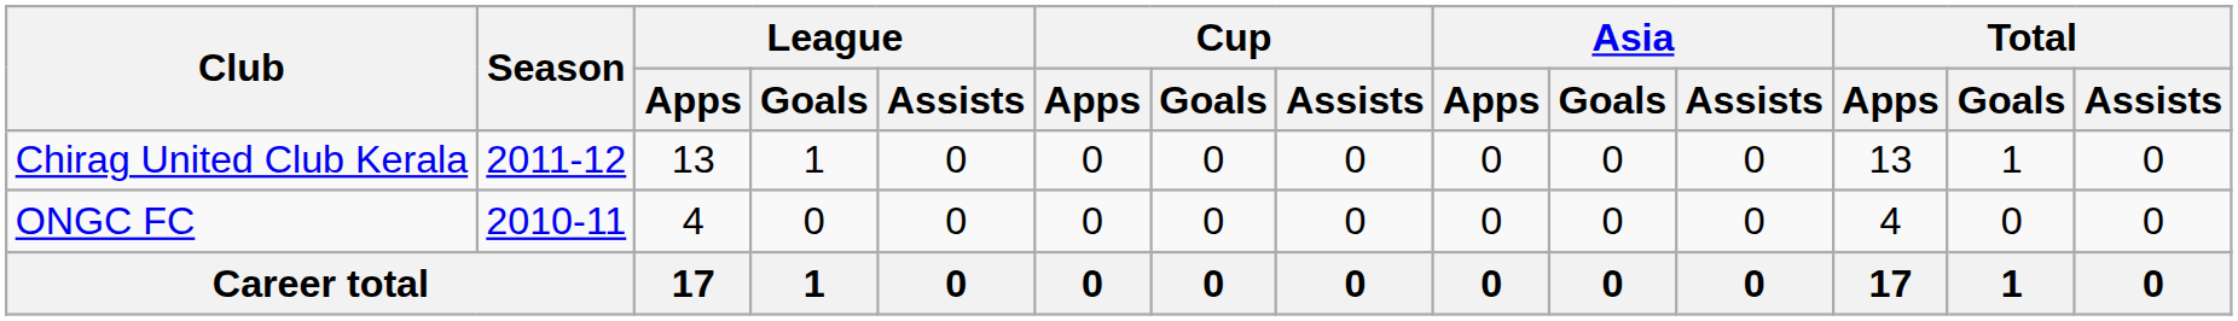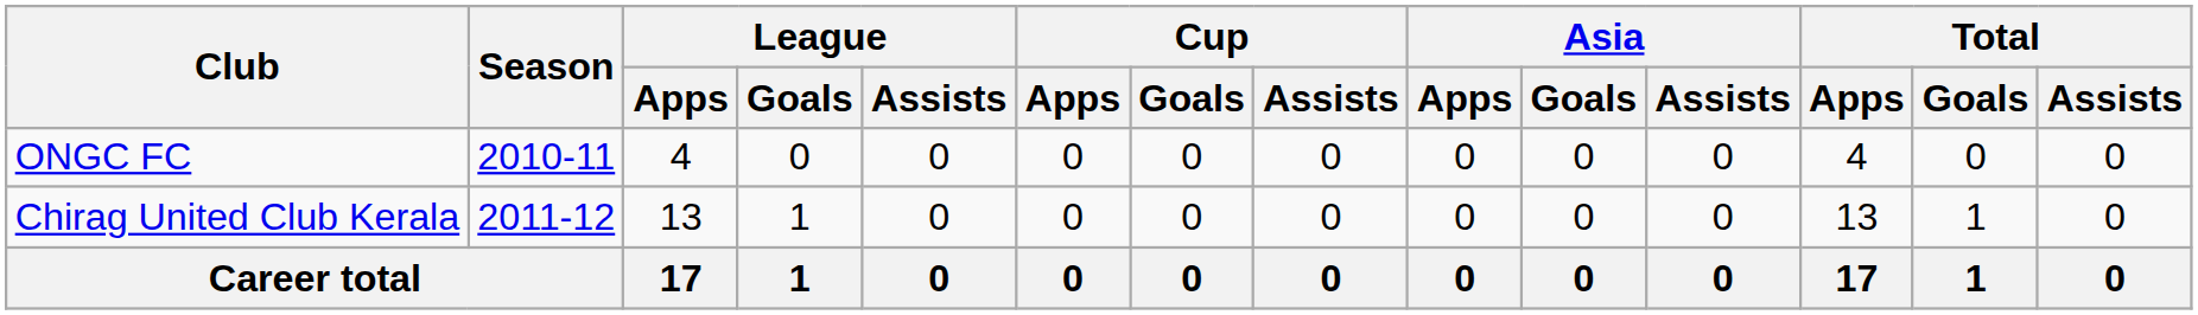rows swapped: ONGC FC <-> Chirag United Club Kerala
